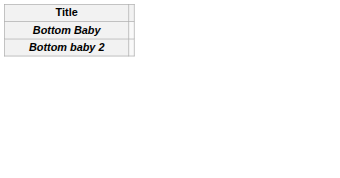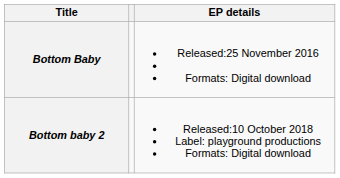+ column: EP details | Released:25 November 2016 Formats: Digital download | Released:10 October 2018 Label: playground productions Formats: Digital download
